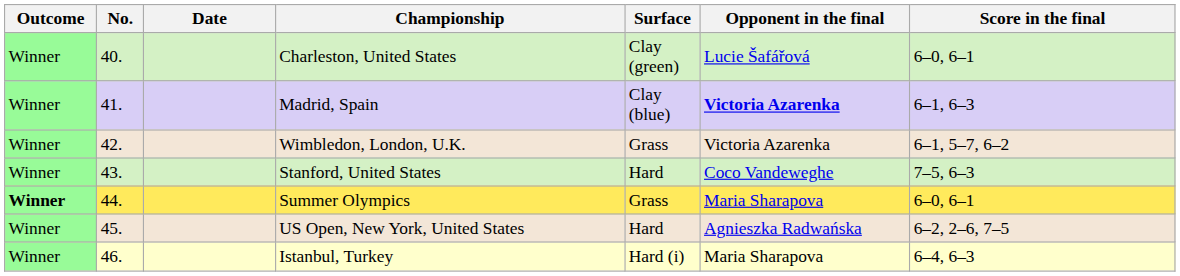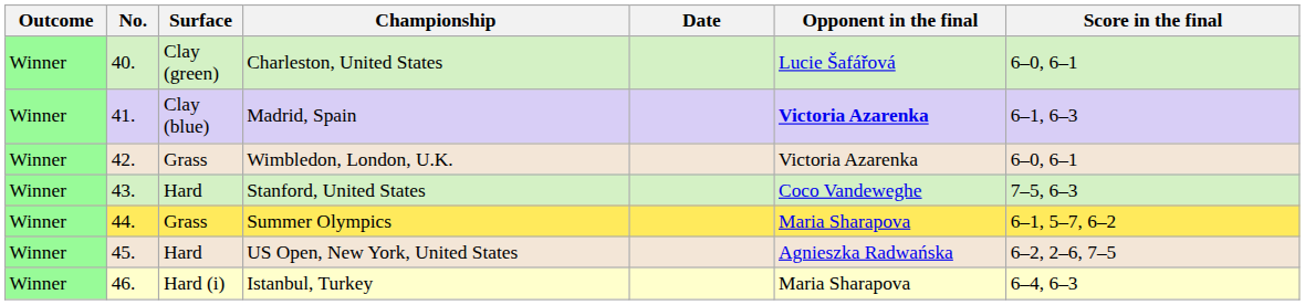columns swapped: Date <-> Surface
Wimbledon, London, U.K. | Score in the final: 6–1, 5–7, 6–2 -> 6–0, 6–1
Summer Olympics | Outcome: bold -> normal
Summer Olympics | Score in the final: 6–0, 6–1 -> 6–1, 5–7, 6–2
